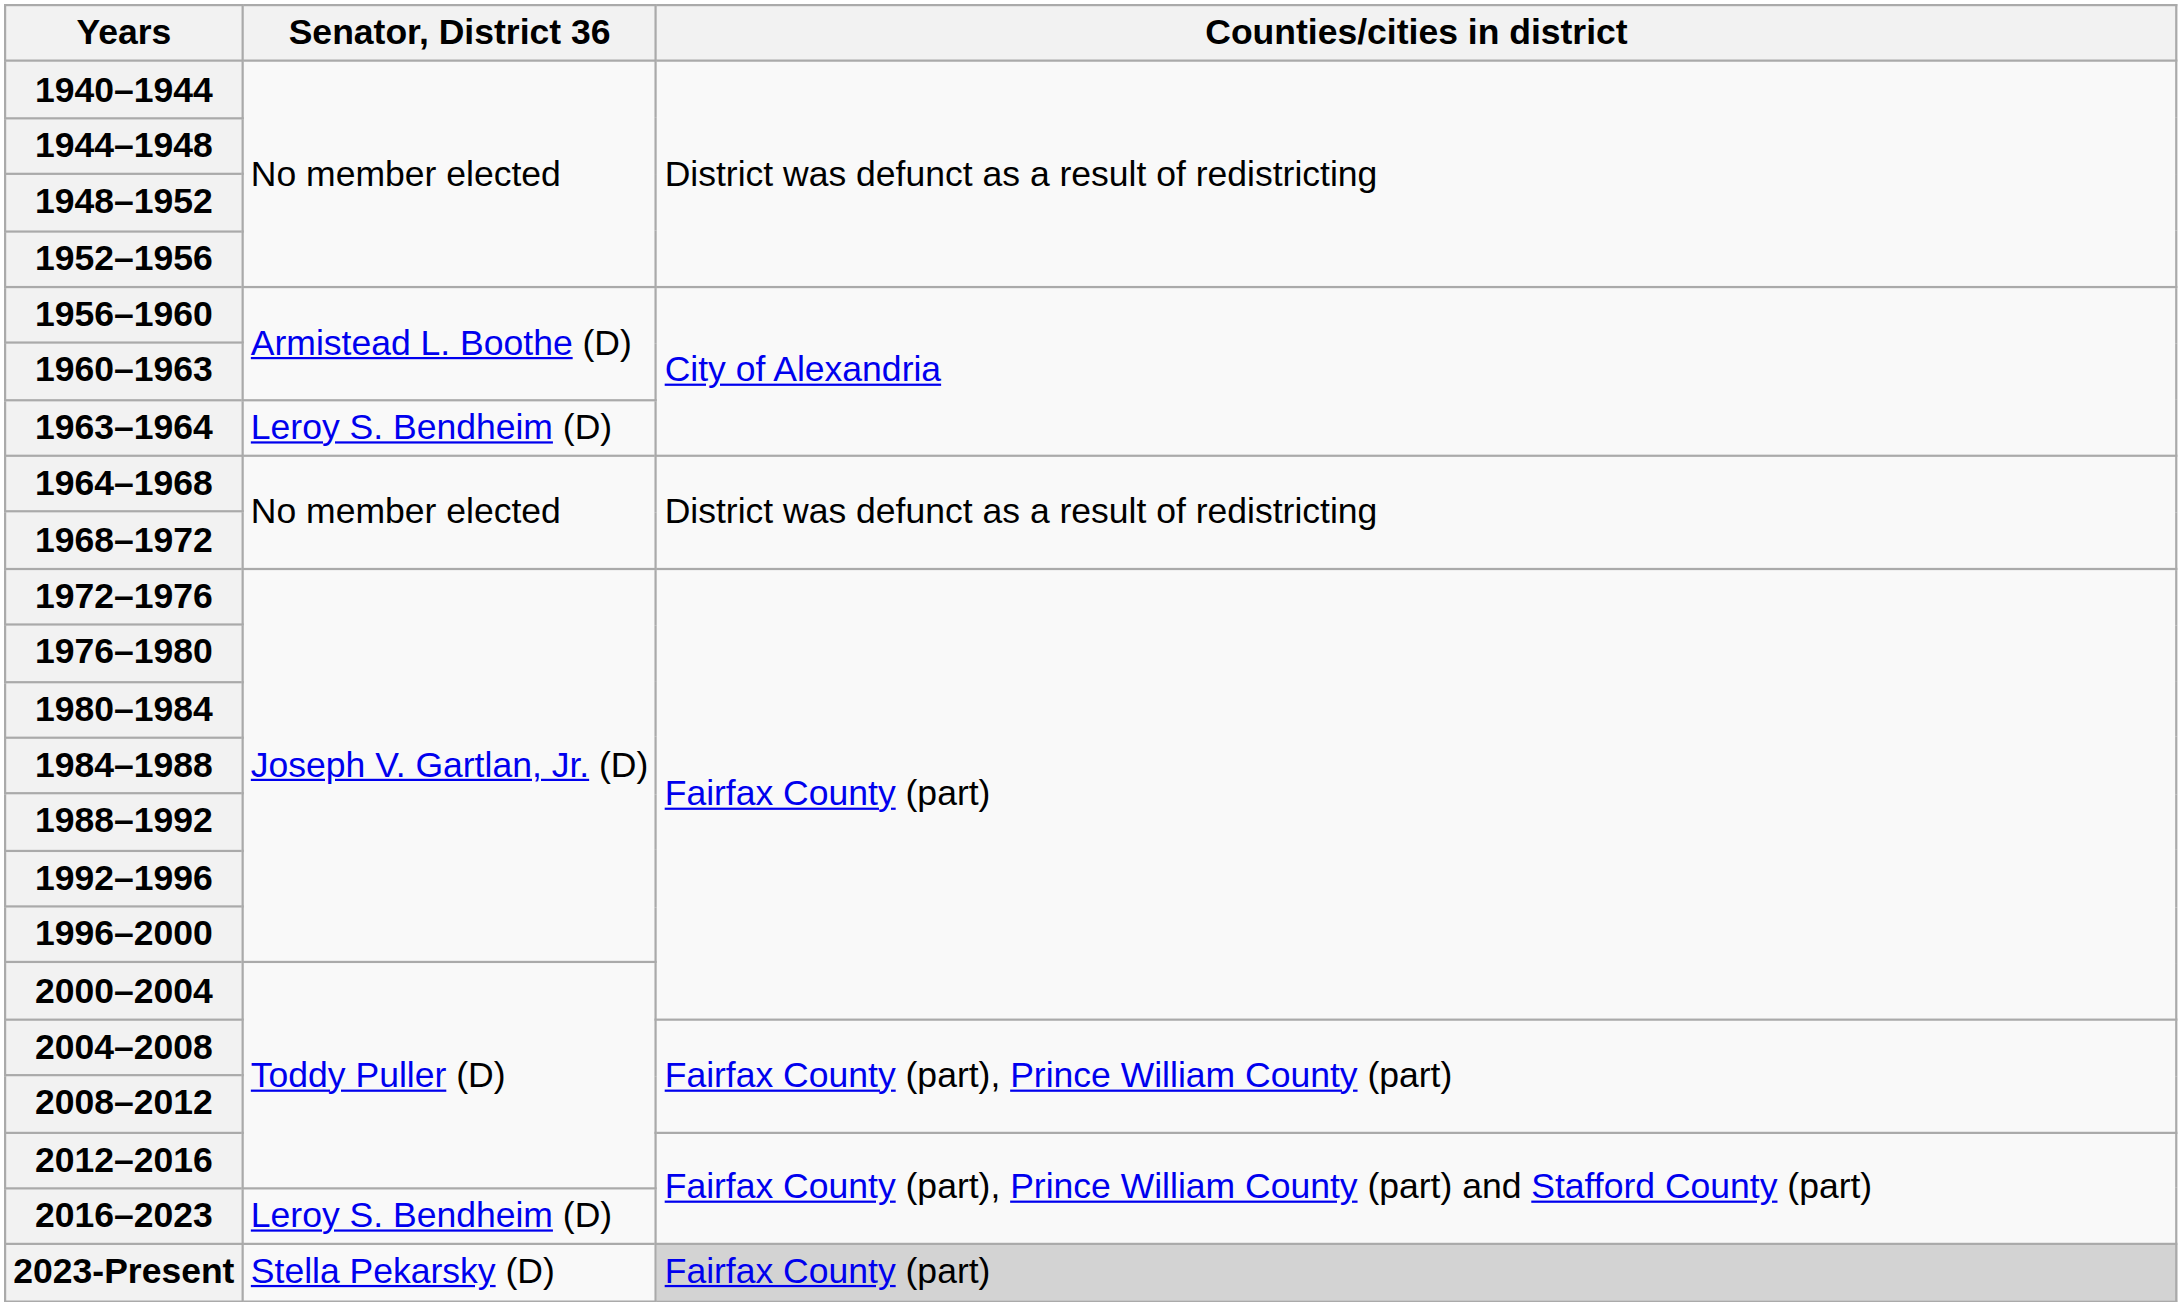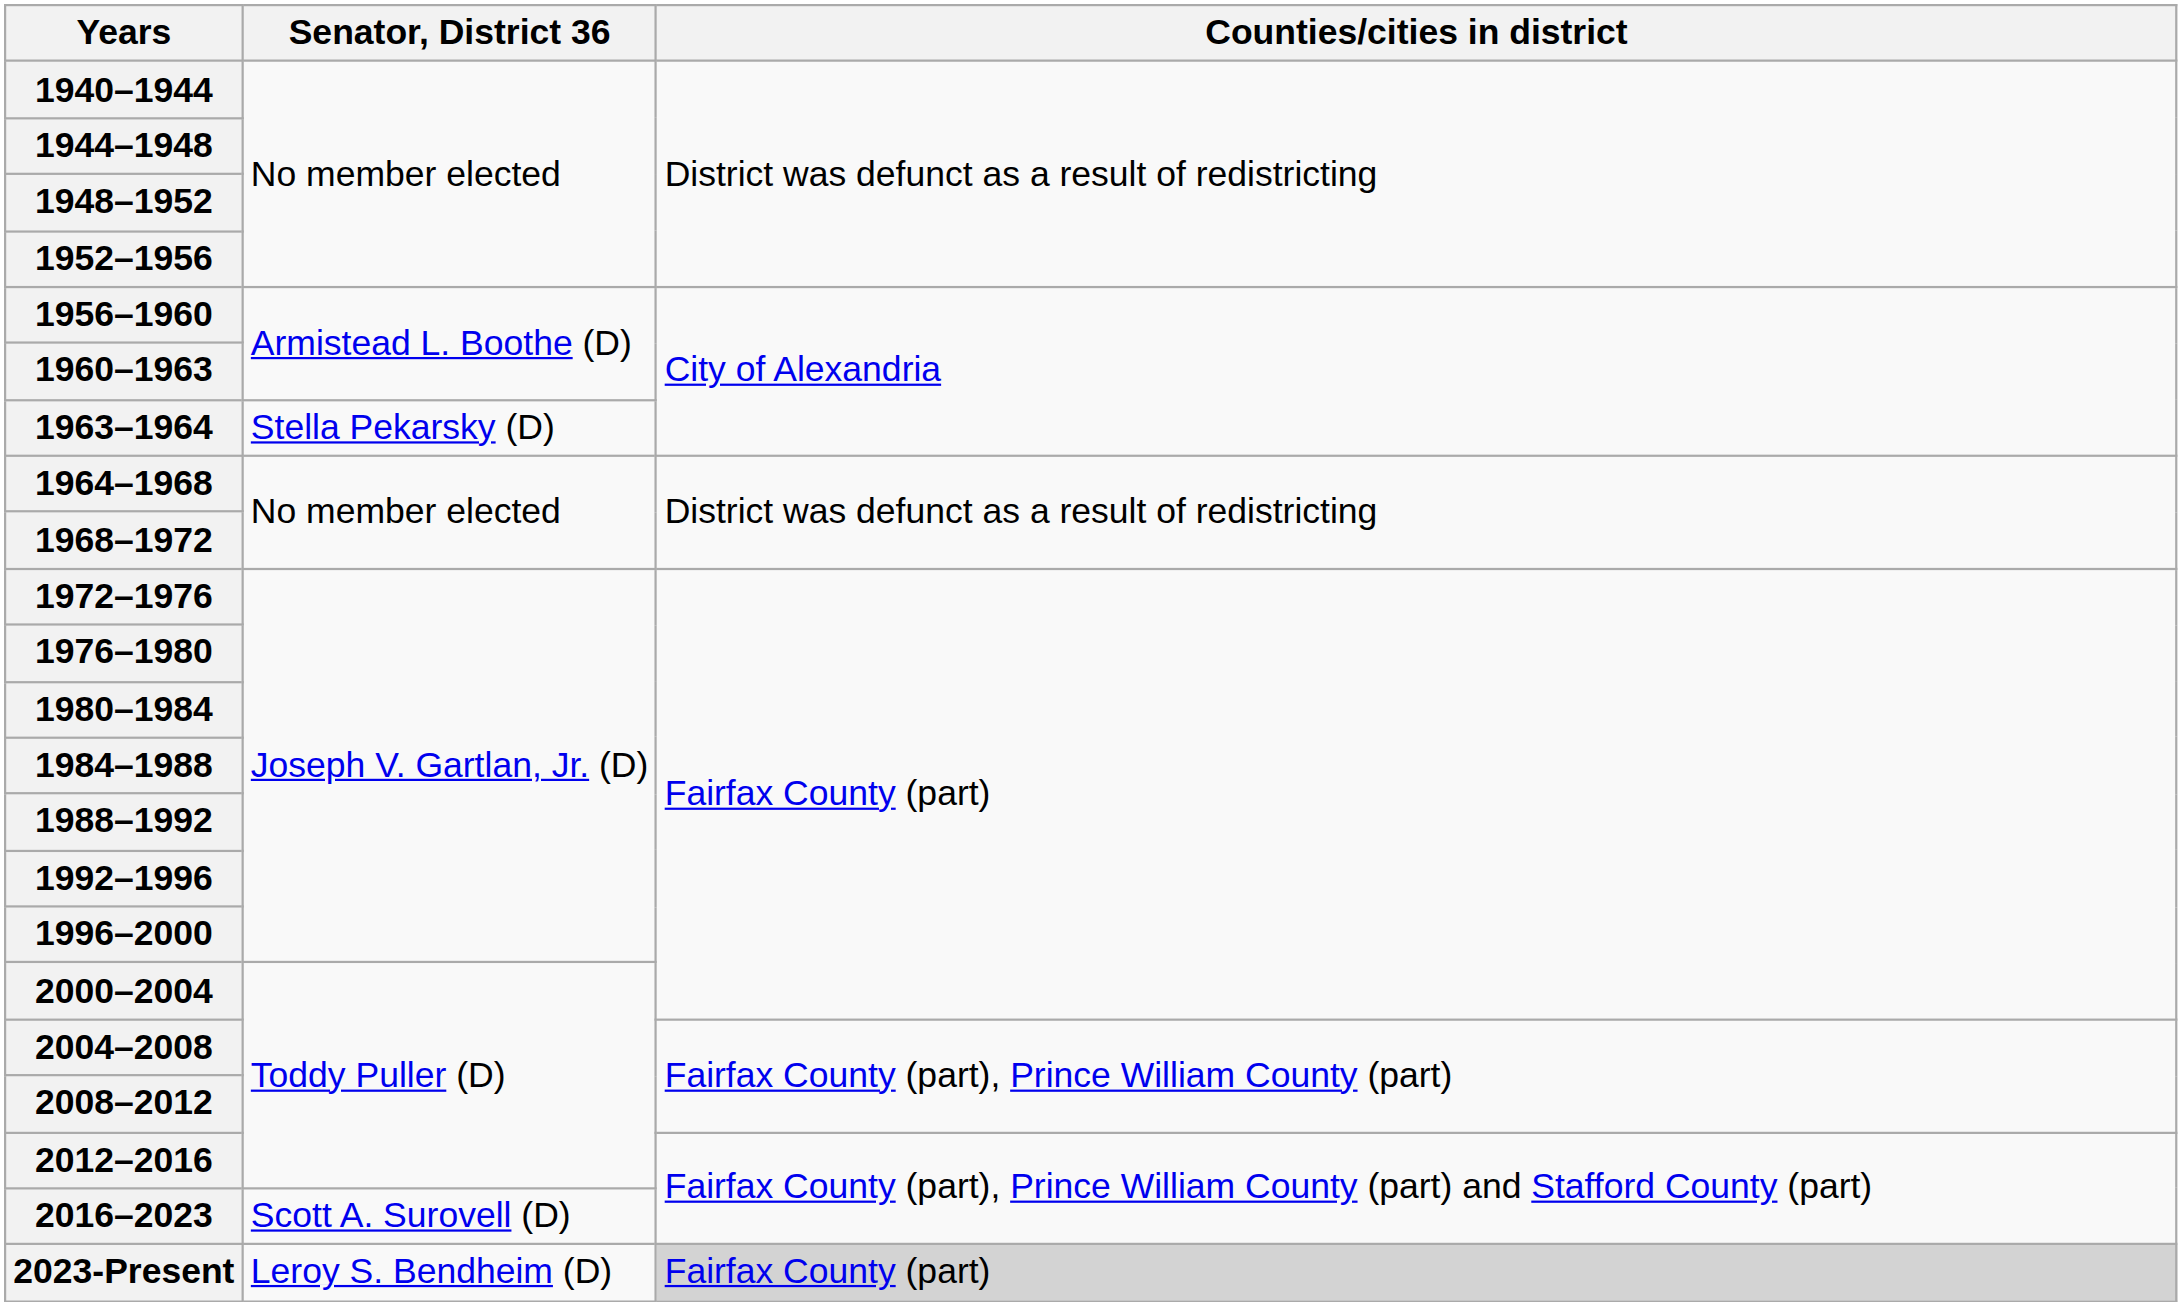1963–1964 | Senator, District 36: Leroy S. Bendheim (D) -> Stella Pekarsky (D)
2016–2023 | Senator, District 36: Leroy S. Bendheim (D) -> Scott A. Surovell (D)
2023-Present | Senator, District 36: Stella Pekarsky (D) -> Leroy S. Bendheim (D)
